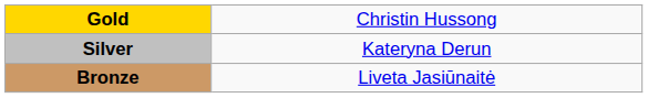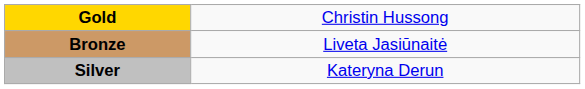rows swapped: Silver <-> Bronze
